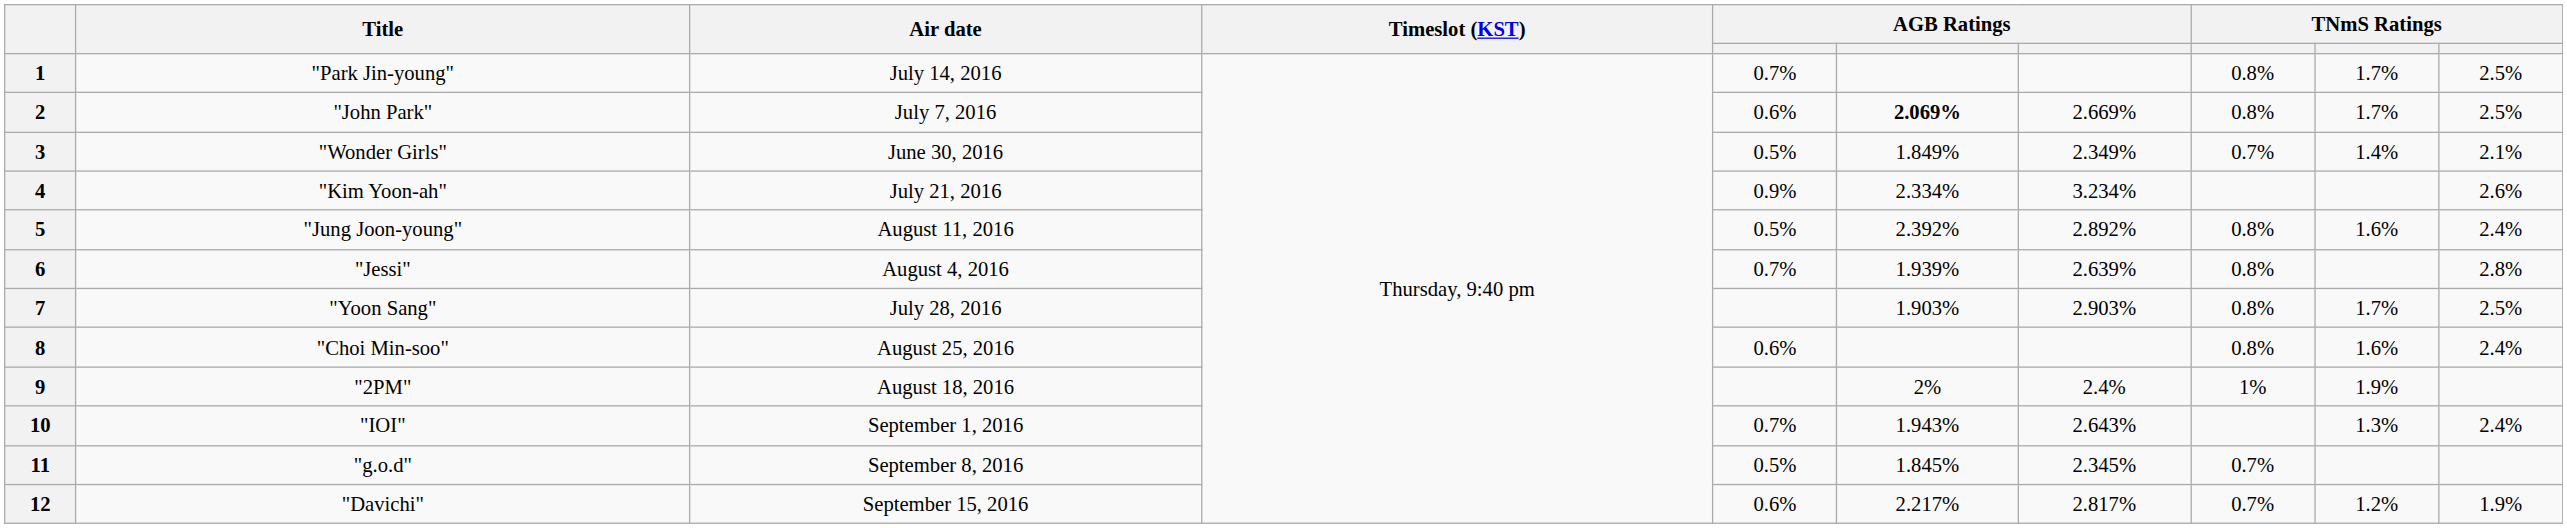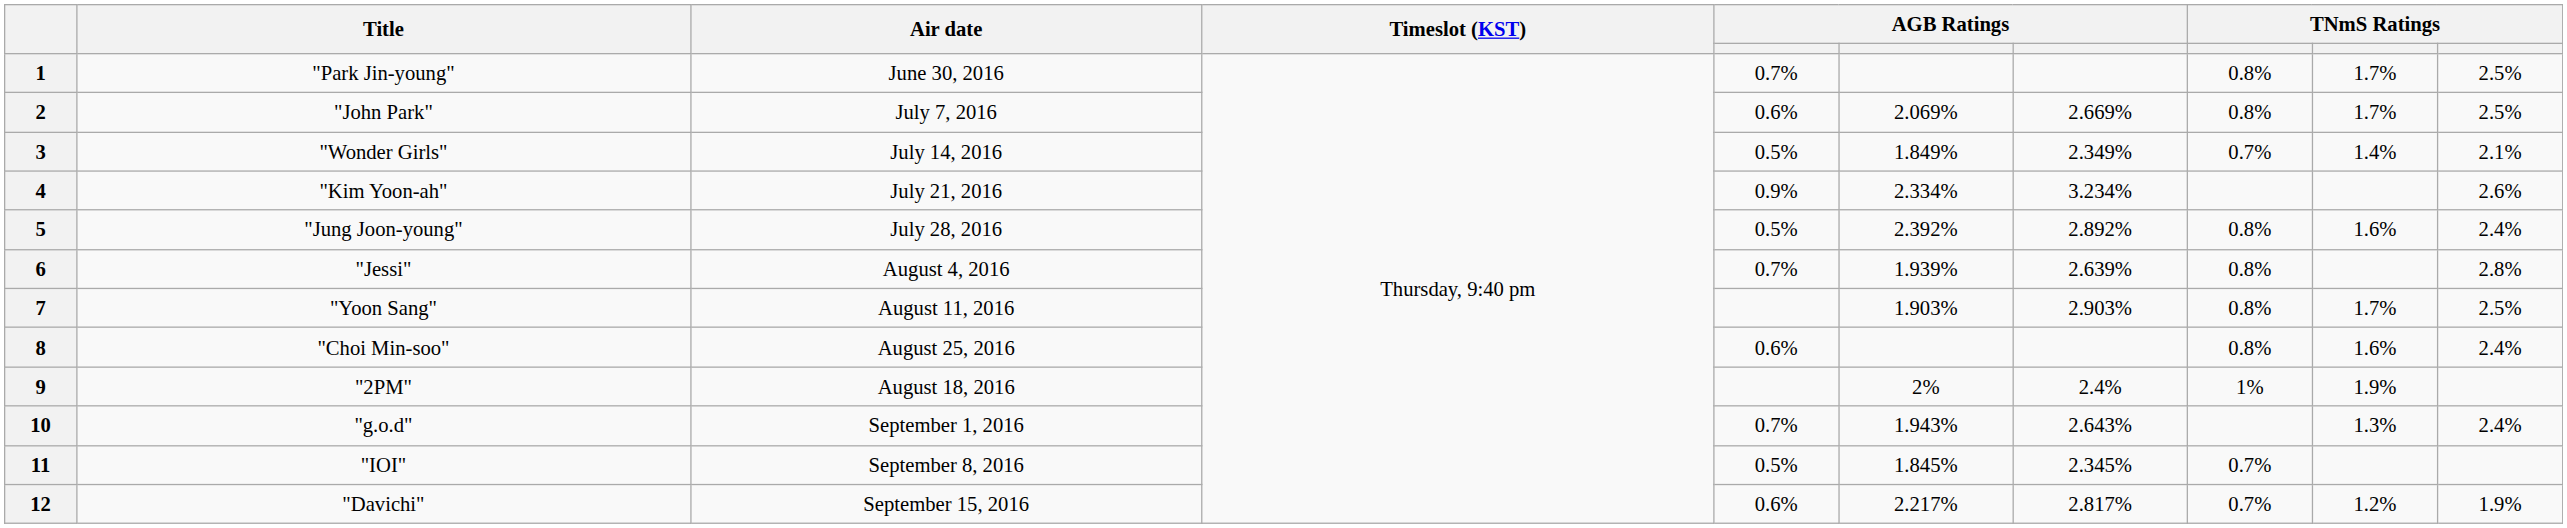1 | Air date: July 14, 2016 -> June 30, 2016
2 | column 6: bold -> normal
3 | Air date: June 30, 2016 -> July 14, 2016
5 | Air date: August 11, 2016 -> July 28, 2016
7 | Air date: July 28, 2016 -> August 11, 2016
10 | Title: "IOI" -> "g.o.d"
11 | Title: "g.o.d" -> "IOI"
